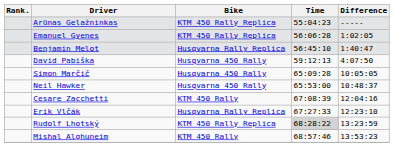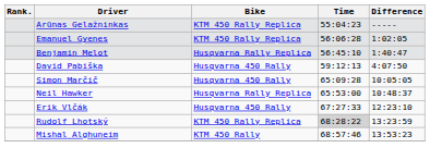Neil Hawker | Bike: Husqvarna 450 Rally -> Husqvarna Rally Replica
- row: Cesare Zacchetti | KTM 450 Rally | 67:08:39 | 12:04:16
Erik Vlčák | Bike: Husqvarna Rally Replica -> Husqvarna 450 Rally
